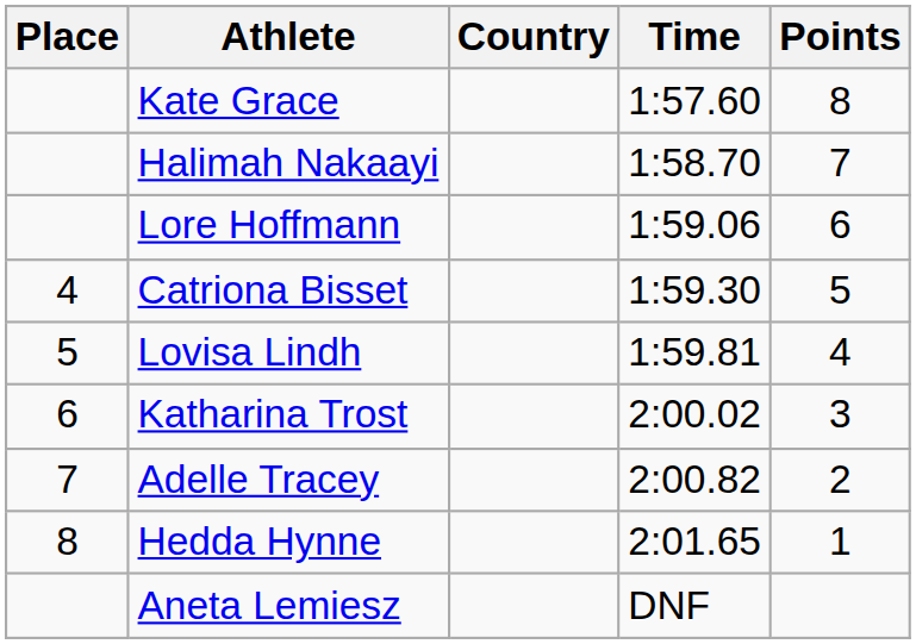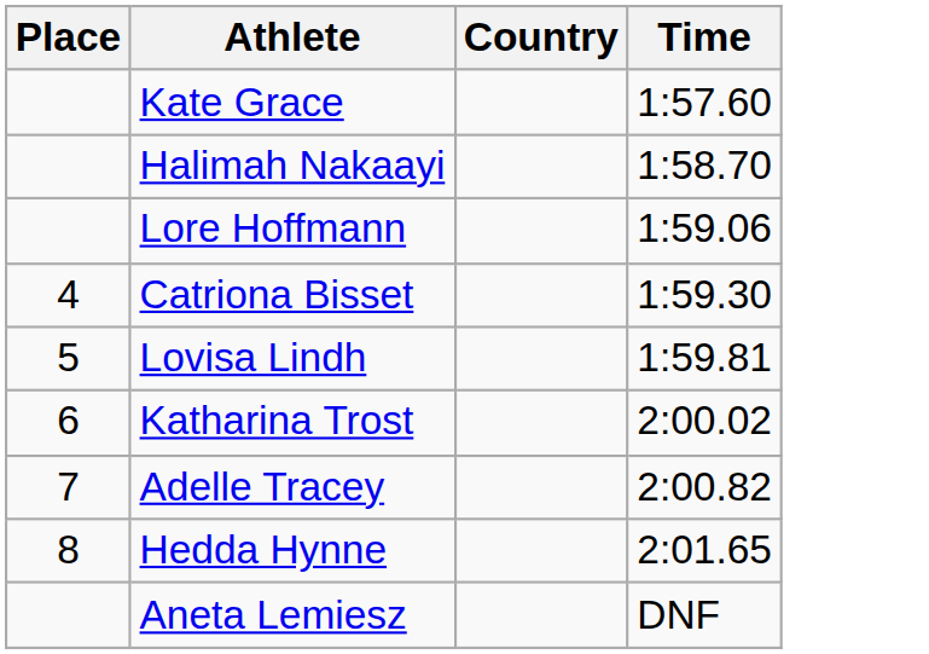- column: Points | 8 | 7 | 6 | 5 | 4 | 3 | 2 | 1
